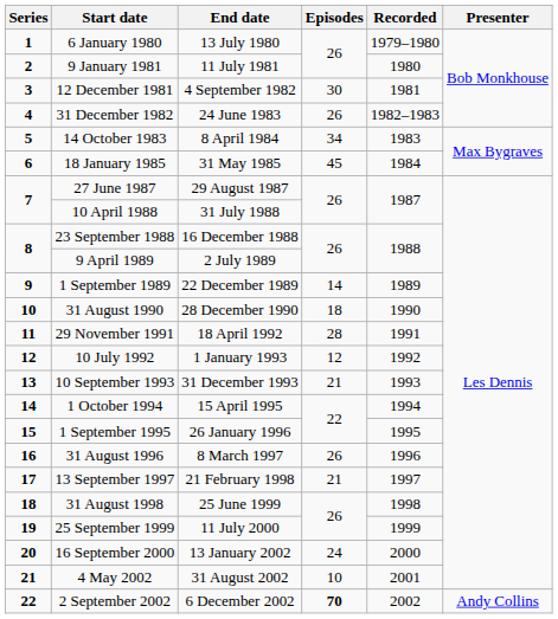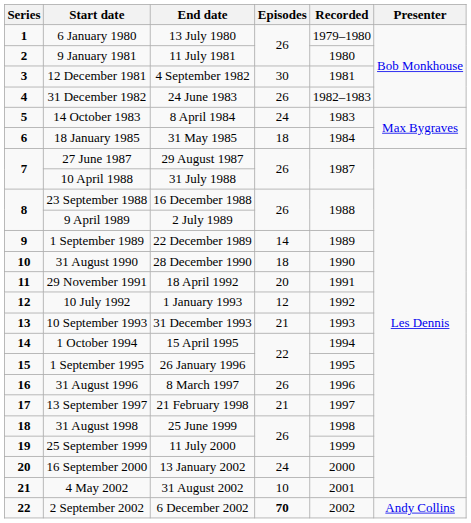14 October 1983 | Episodes: 34 -> 24
18 January 1985 | Episodes: 45 -> 18
29 November 1991 | Episodes: 28 -> 20
